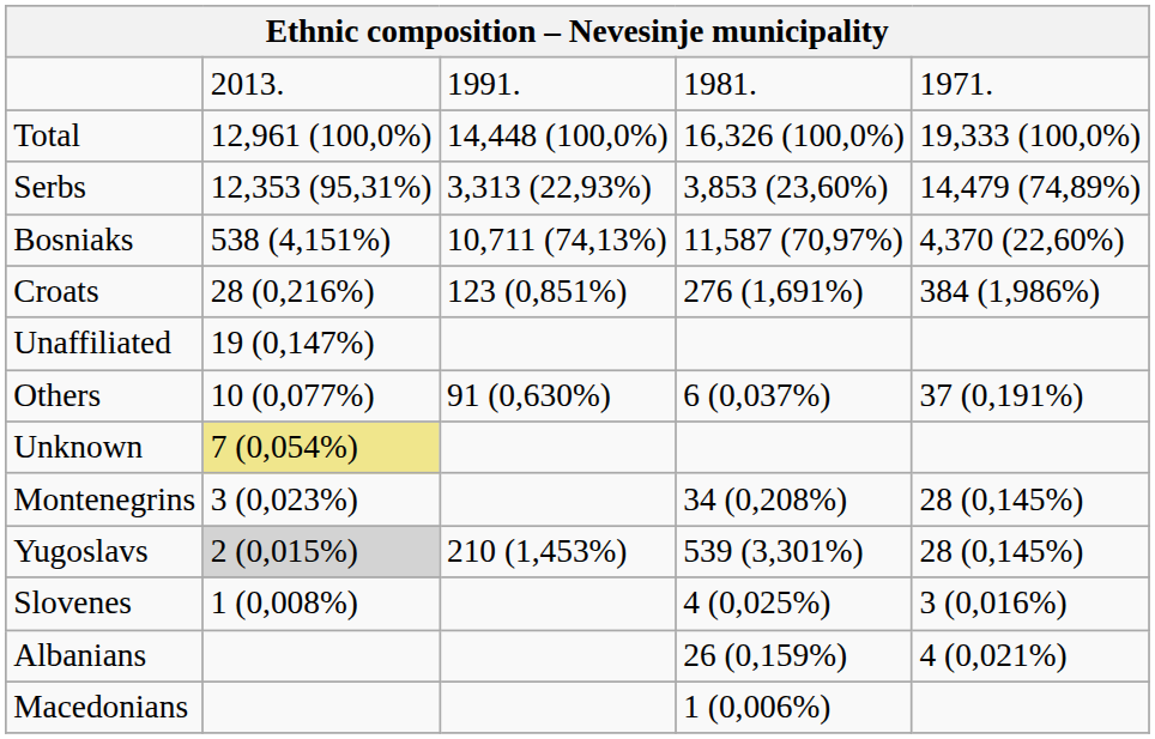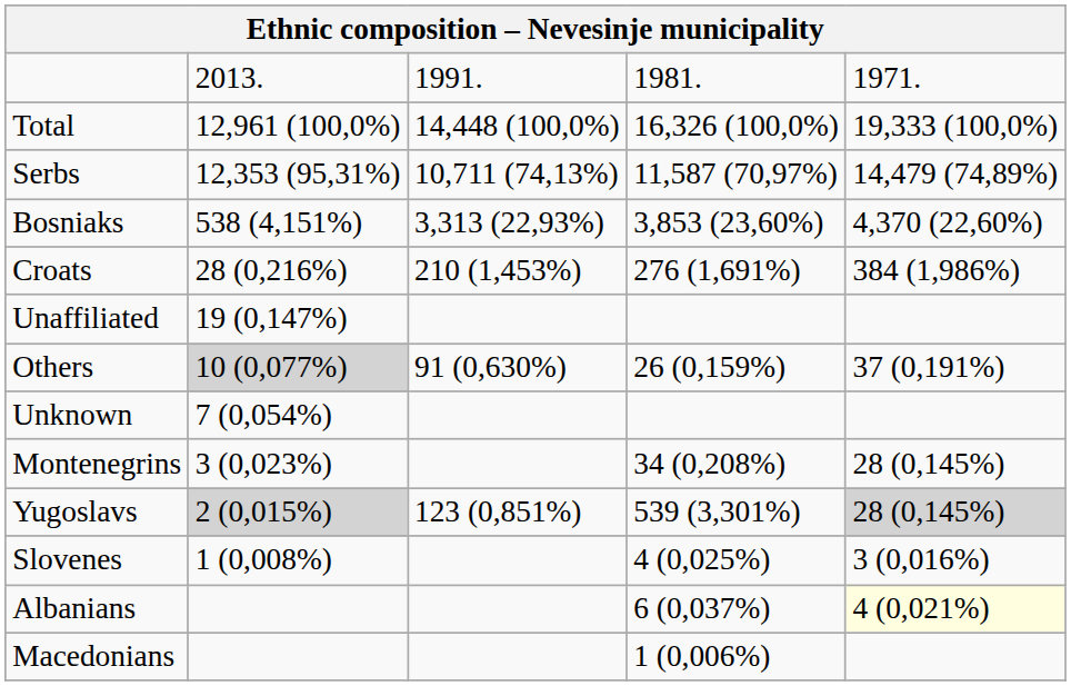Serbs | column 3: 3,313 (22,93%) -> 10,711 (74,13%)
Serbs | column 4: 3,853 (23,60%) -> 11,587 (70,97%)
Bosniaks | column 3: 10,711 (74,13%) -> 3,313 (22,93%)
Bosniaks | column 4: 11,587 (70,97%) -> 3,853 (23,60%)
Croats | column 3: 123 (0,851%) -> 210 (1,453%)
Others | column 2: no background -> lightgrey background
Others | column 4: 6 (0,037%) -> 26 (0,159%)
Unknown | column 2: khaki background -> no background
Yugoslavs | column 3: 210 (1,453%) -> 123 (0,851%)
Yugoslavs | column 5: no background -> lightgrey background
Albanians | column 4: 26 (0,159%) -> 6 (0,037%)
Albanians | column 5: no background -> lightyellow background
